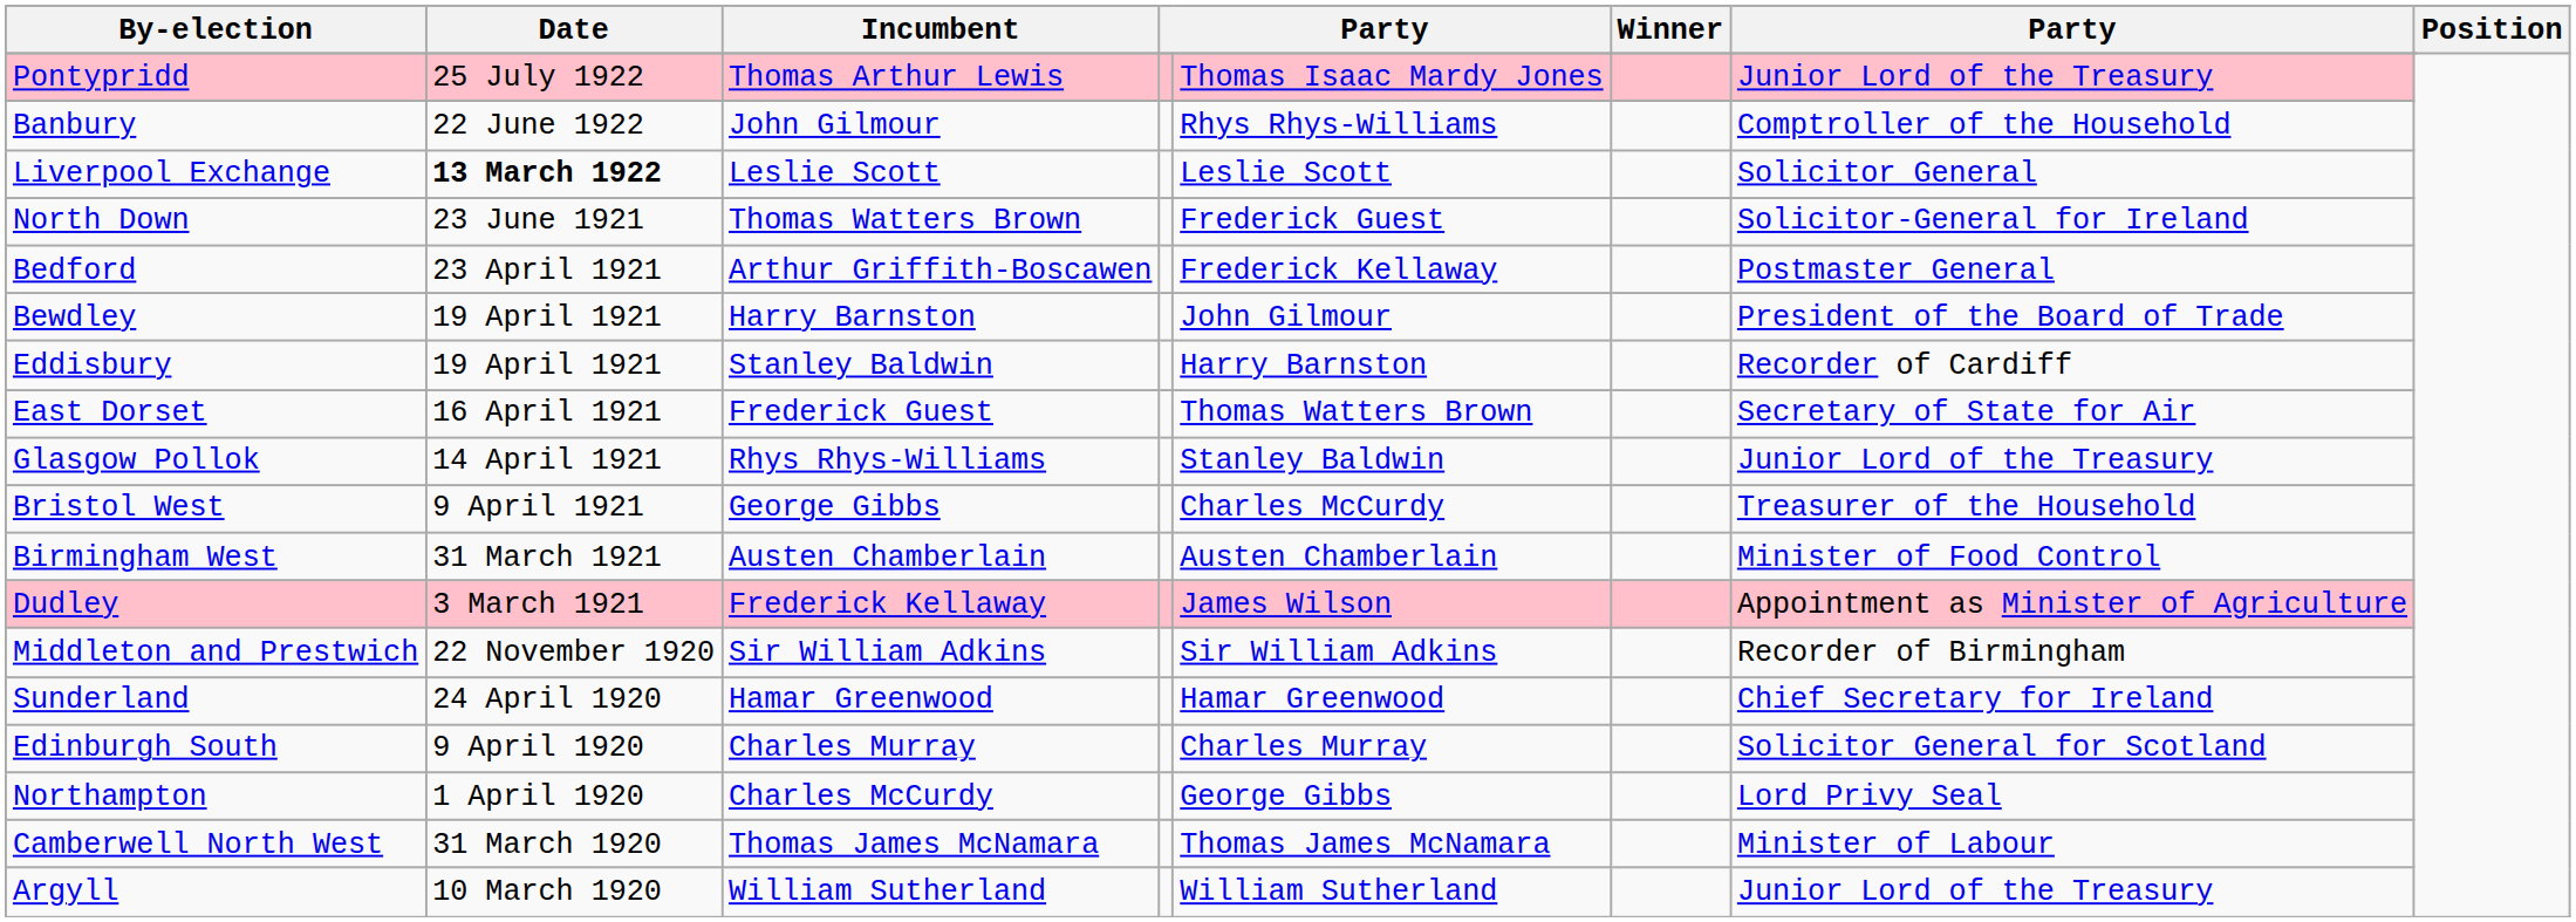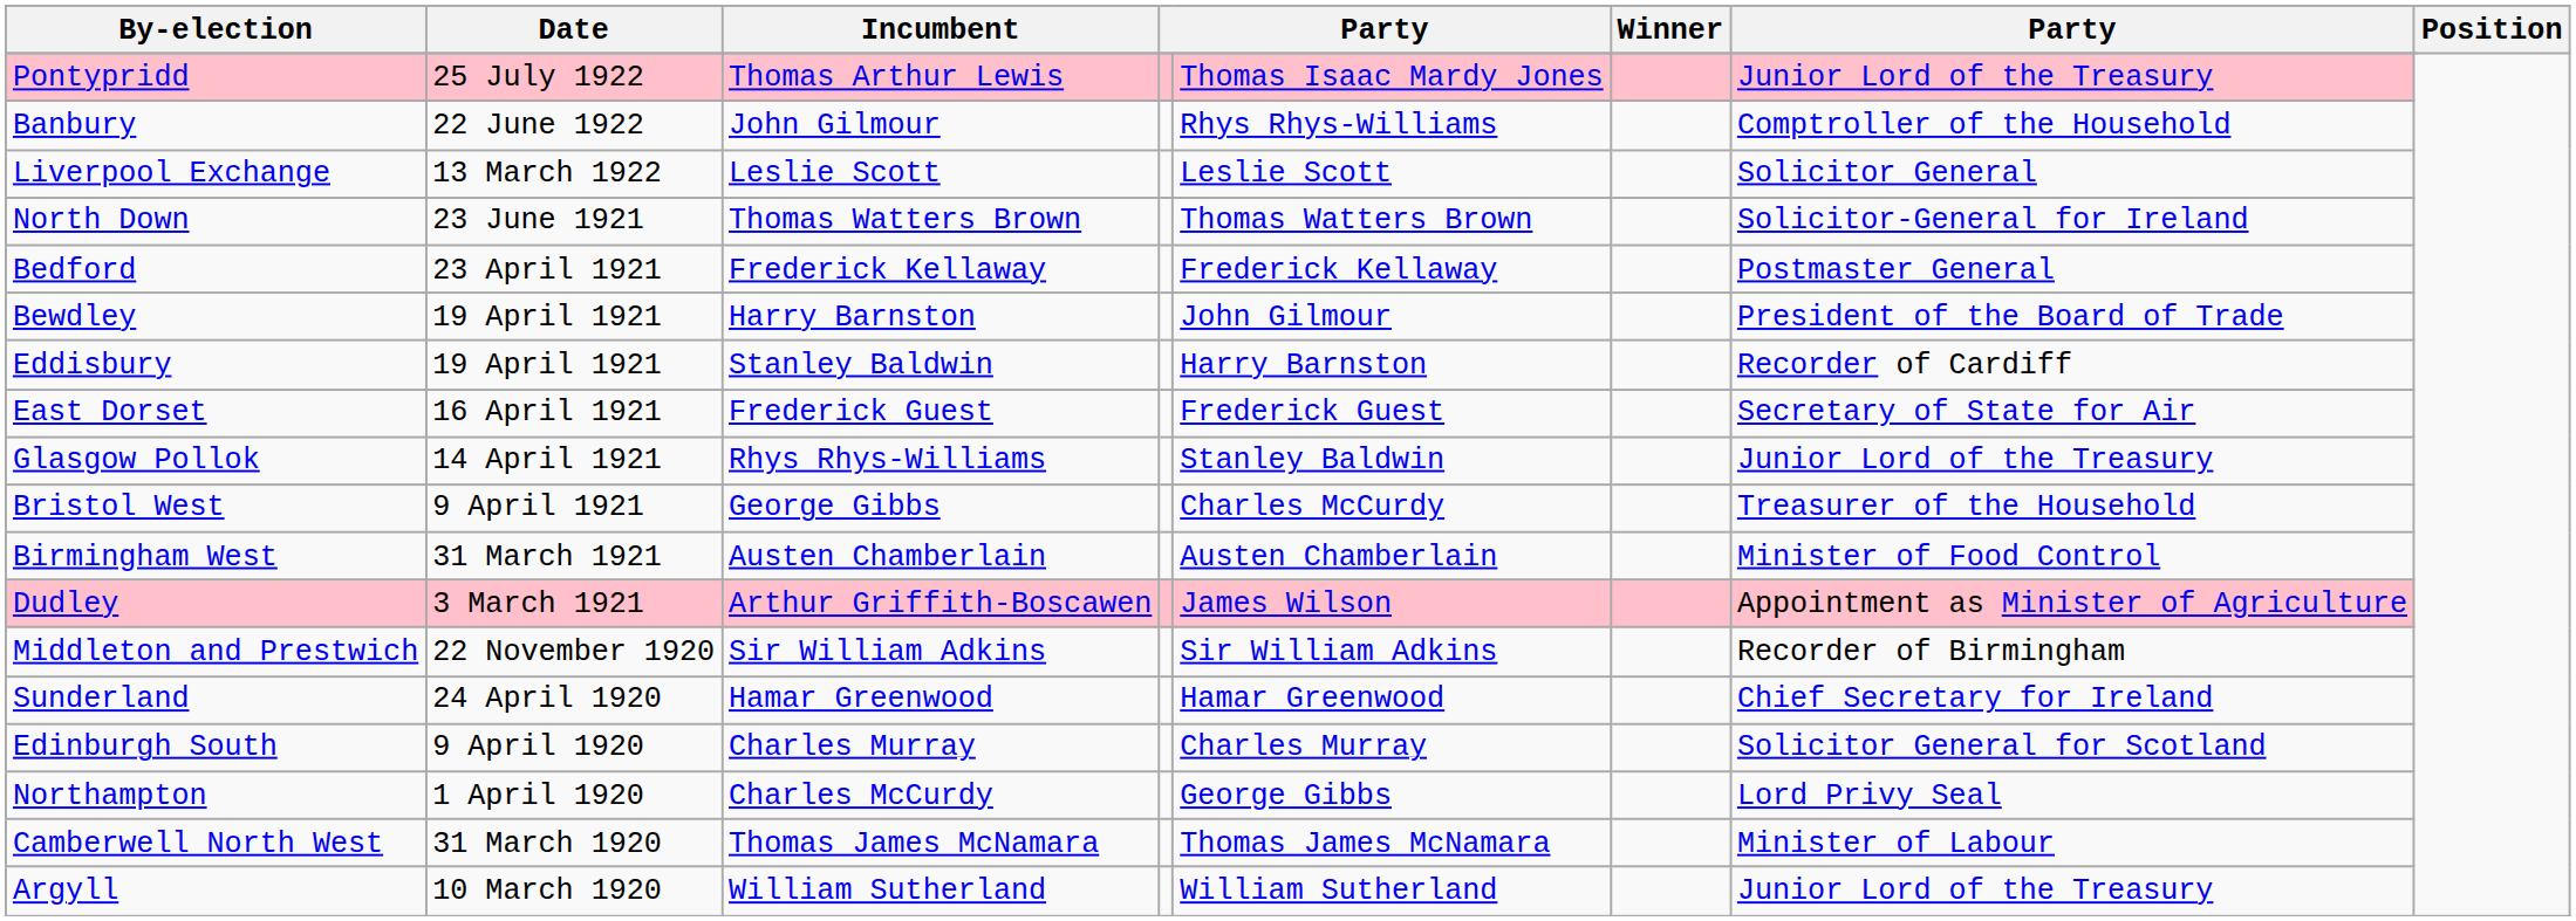Liverpool Exchange | Date: bold -> normal
North Down | column 5: Frederick Guest -> Thomas Watters Brown
Bedford | Incumbent: Arthur Griffith-Boscawen -> Frederick Kellaway
East Dorset | column 5: Thomas Watters Brown -> Frederick Guest
Dudley | Incumbent: Frederick Kellaway -> Arthur Griffith-Boscawen
